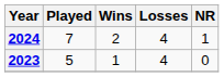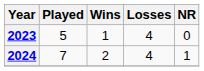rows swapped: 2023 <-> 2024
